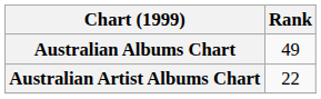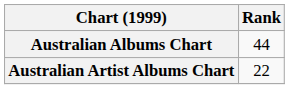Australian Albums Chart | Rank: 49 -> 44
